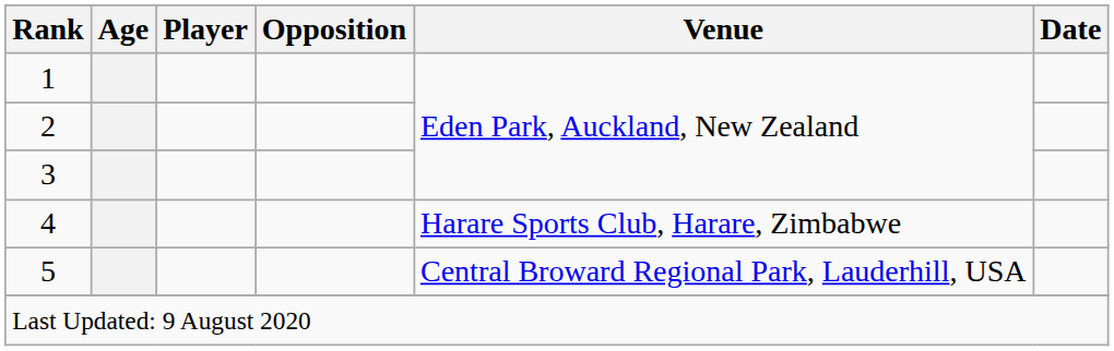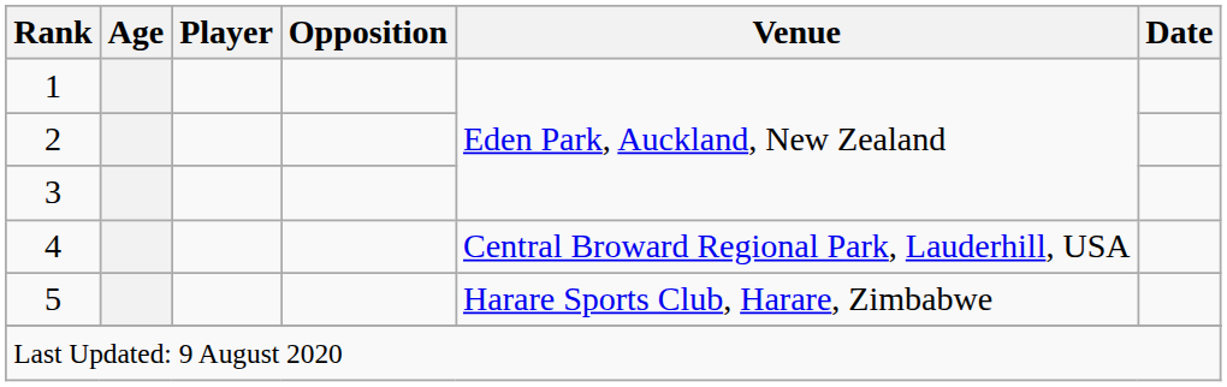4 | Venue: Harare Sports Club, Harare, Zimbabwe -> Central Broward Regional Park, Lauderhill, USA
5 | Venue: Central Broward Regional Park, Lauderhill, USA -> Harare Sports Club, Harare, Zimbabwe
